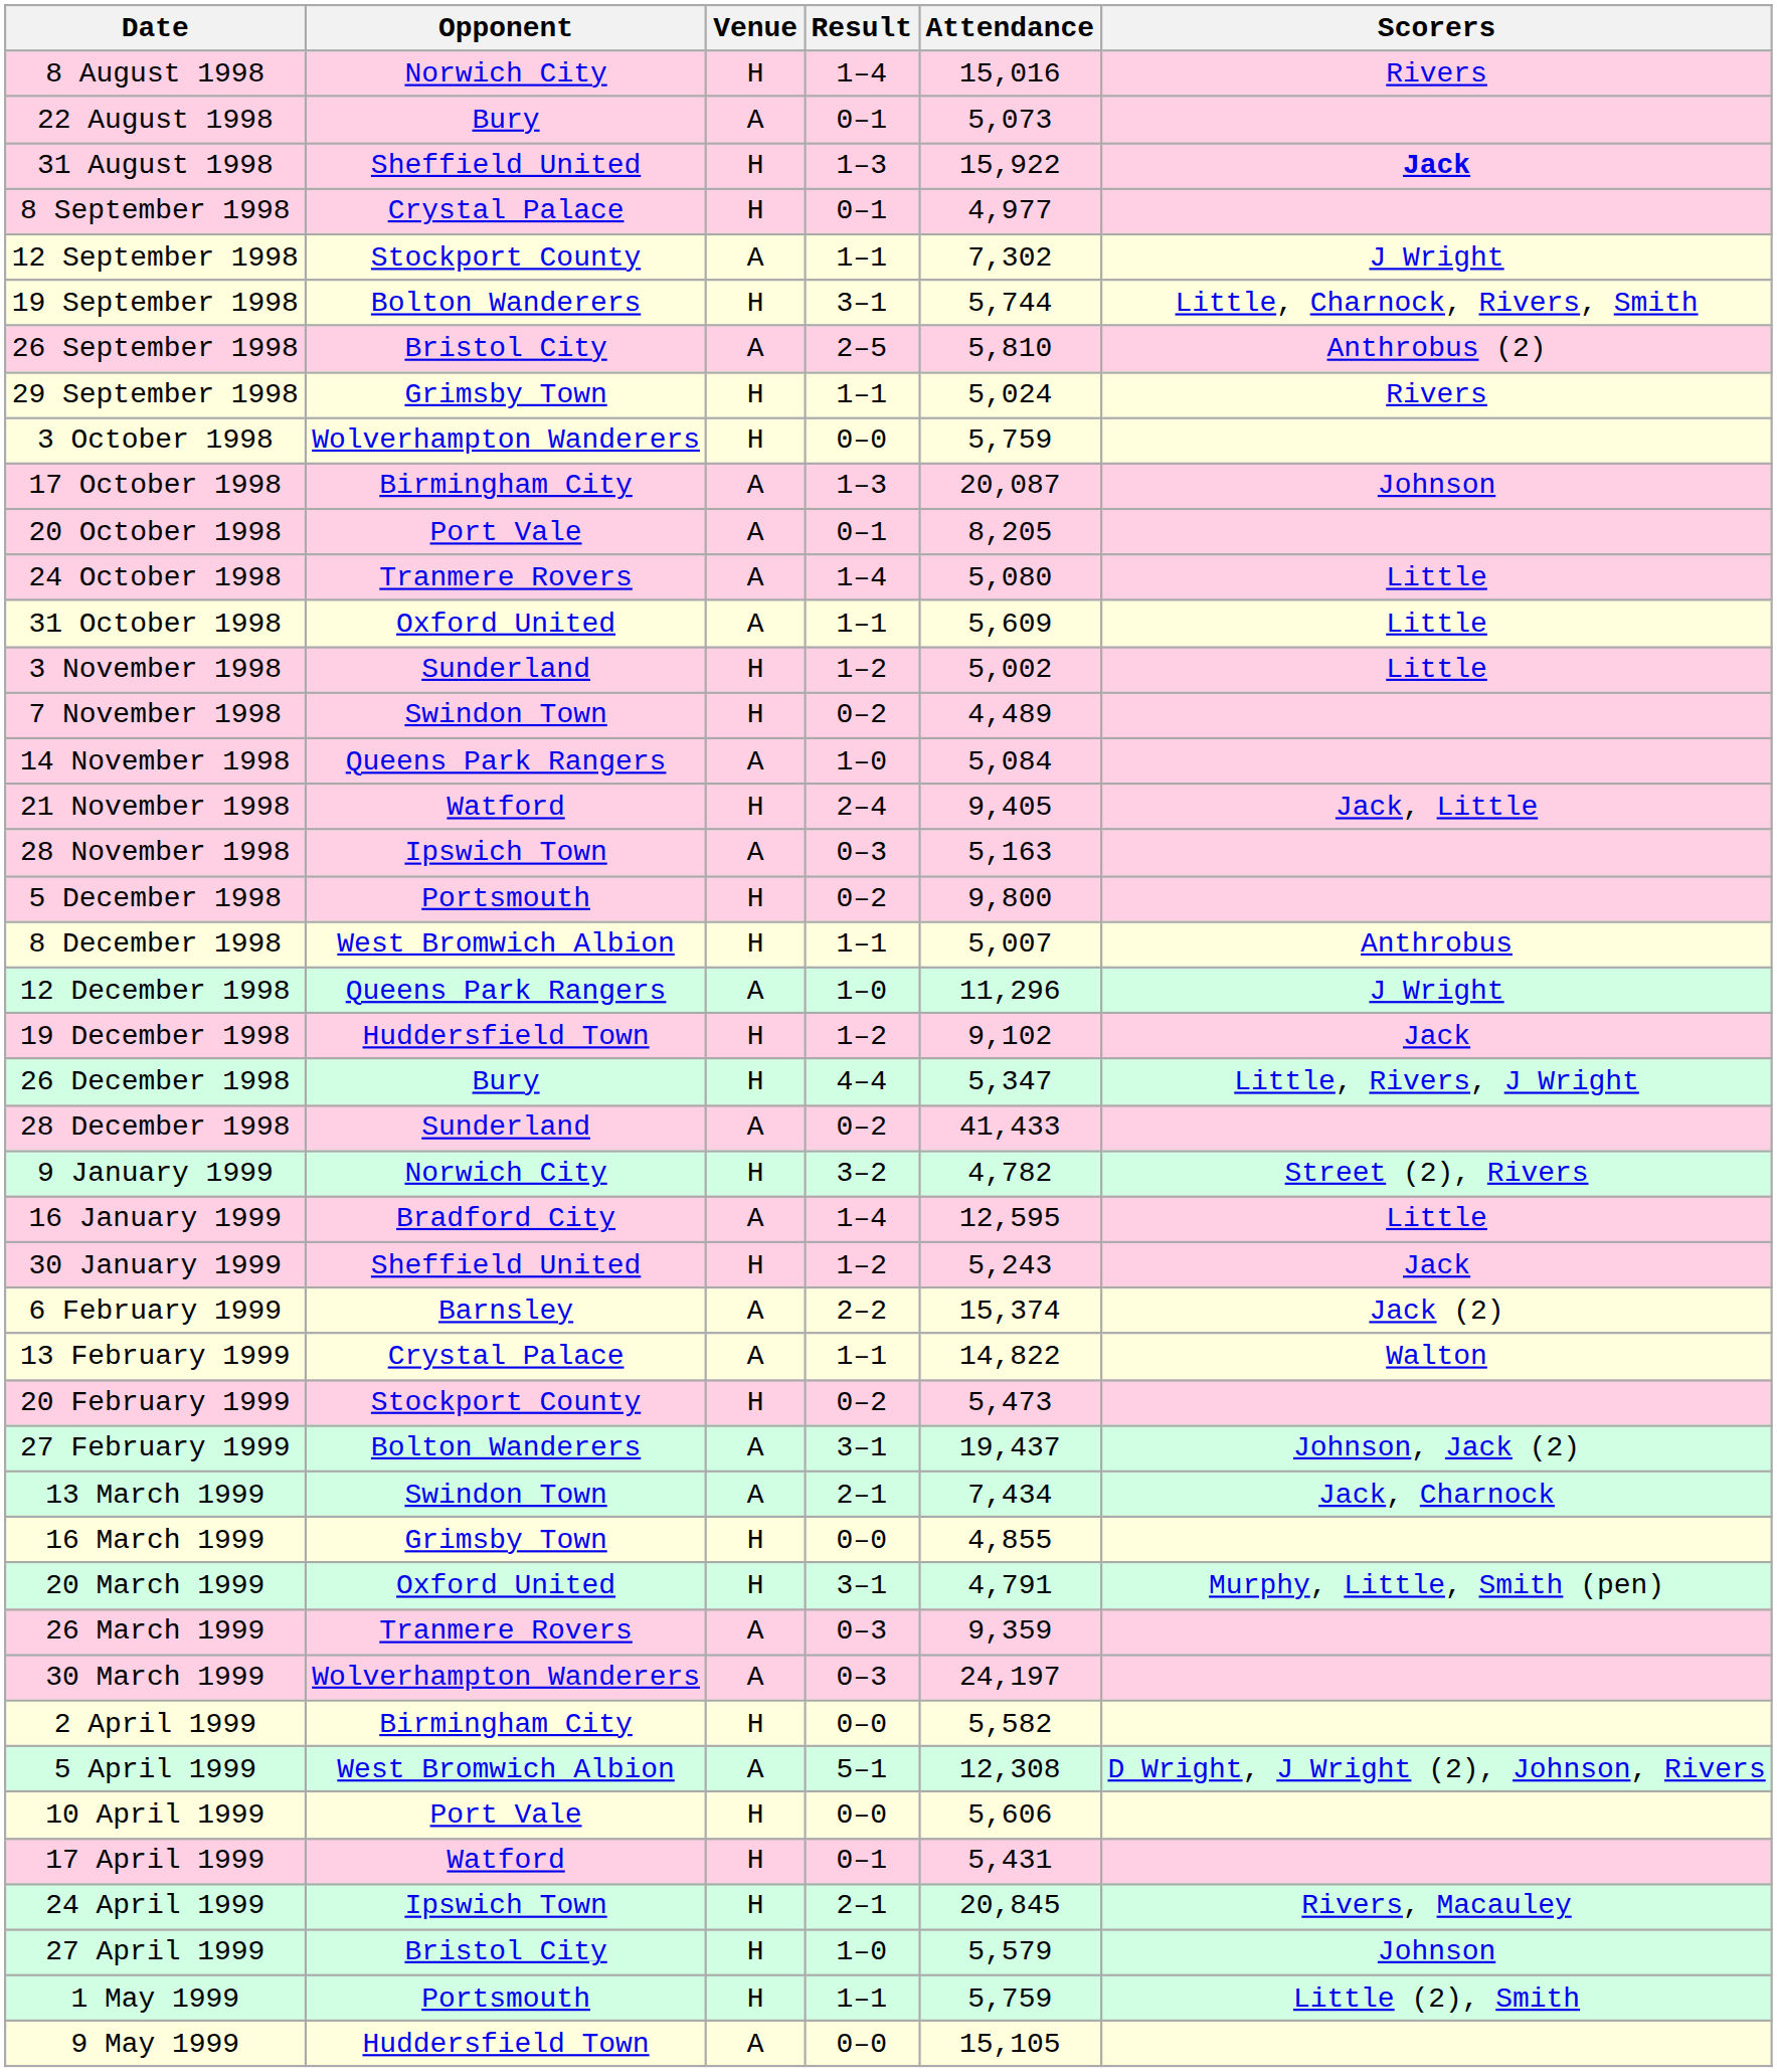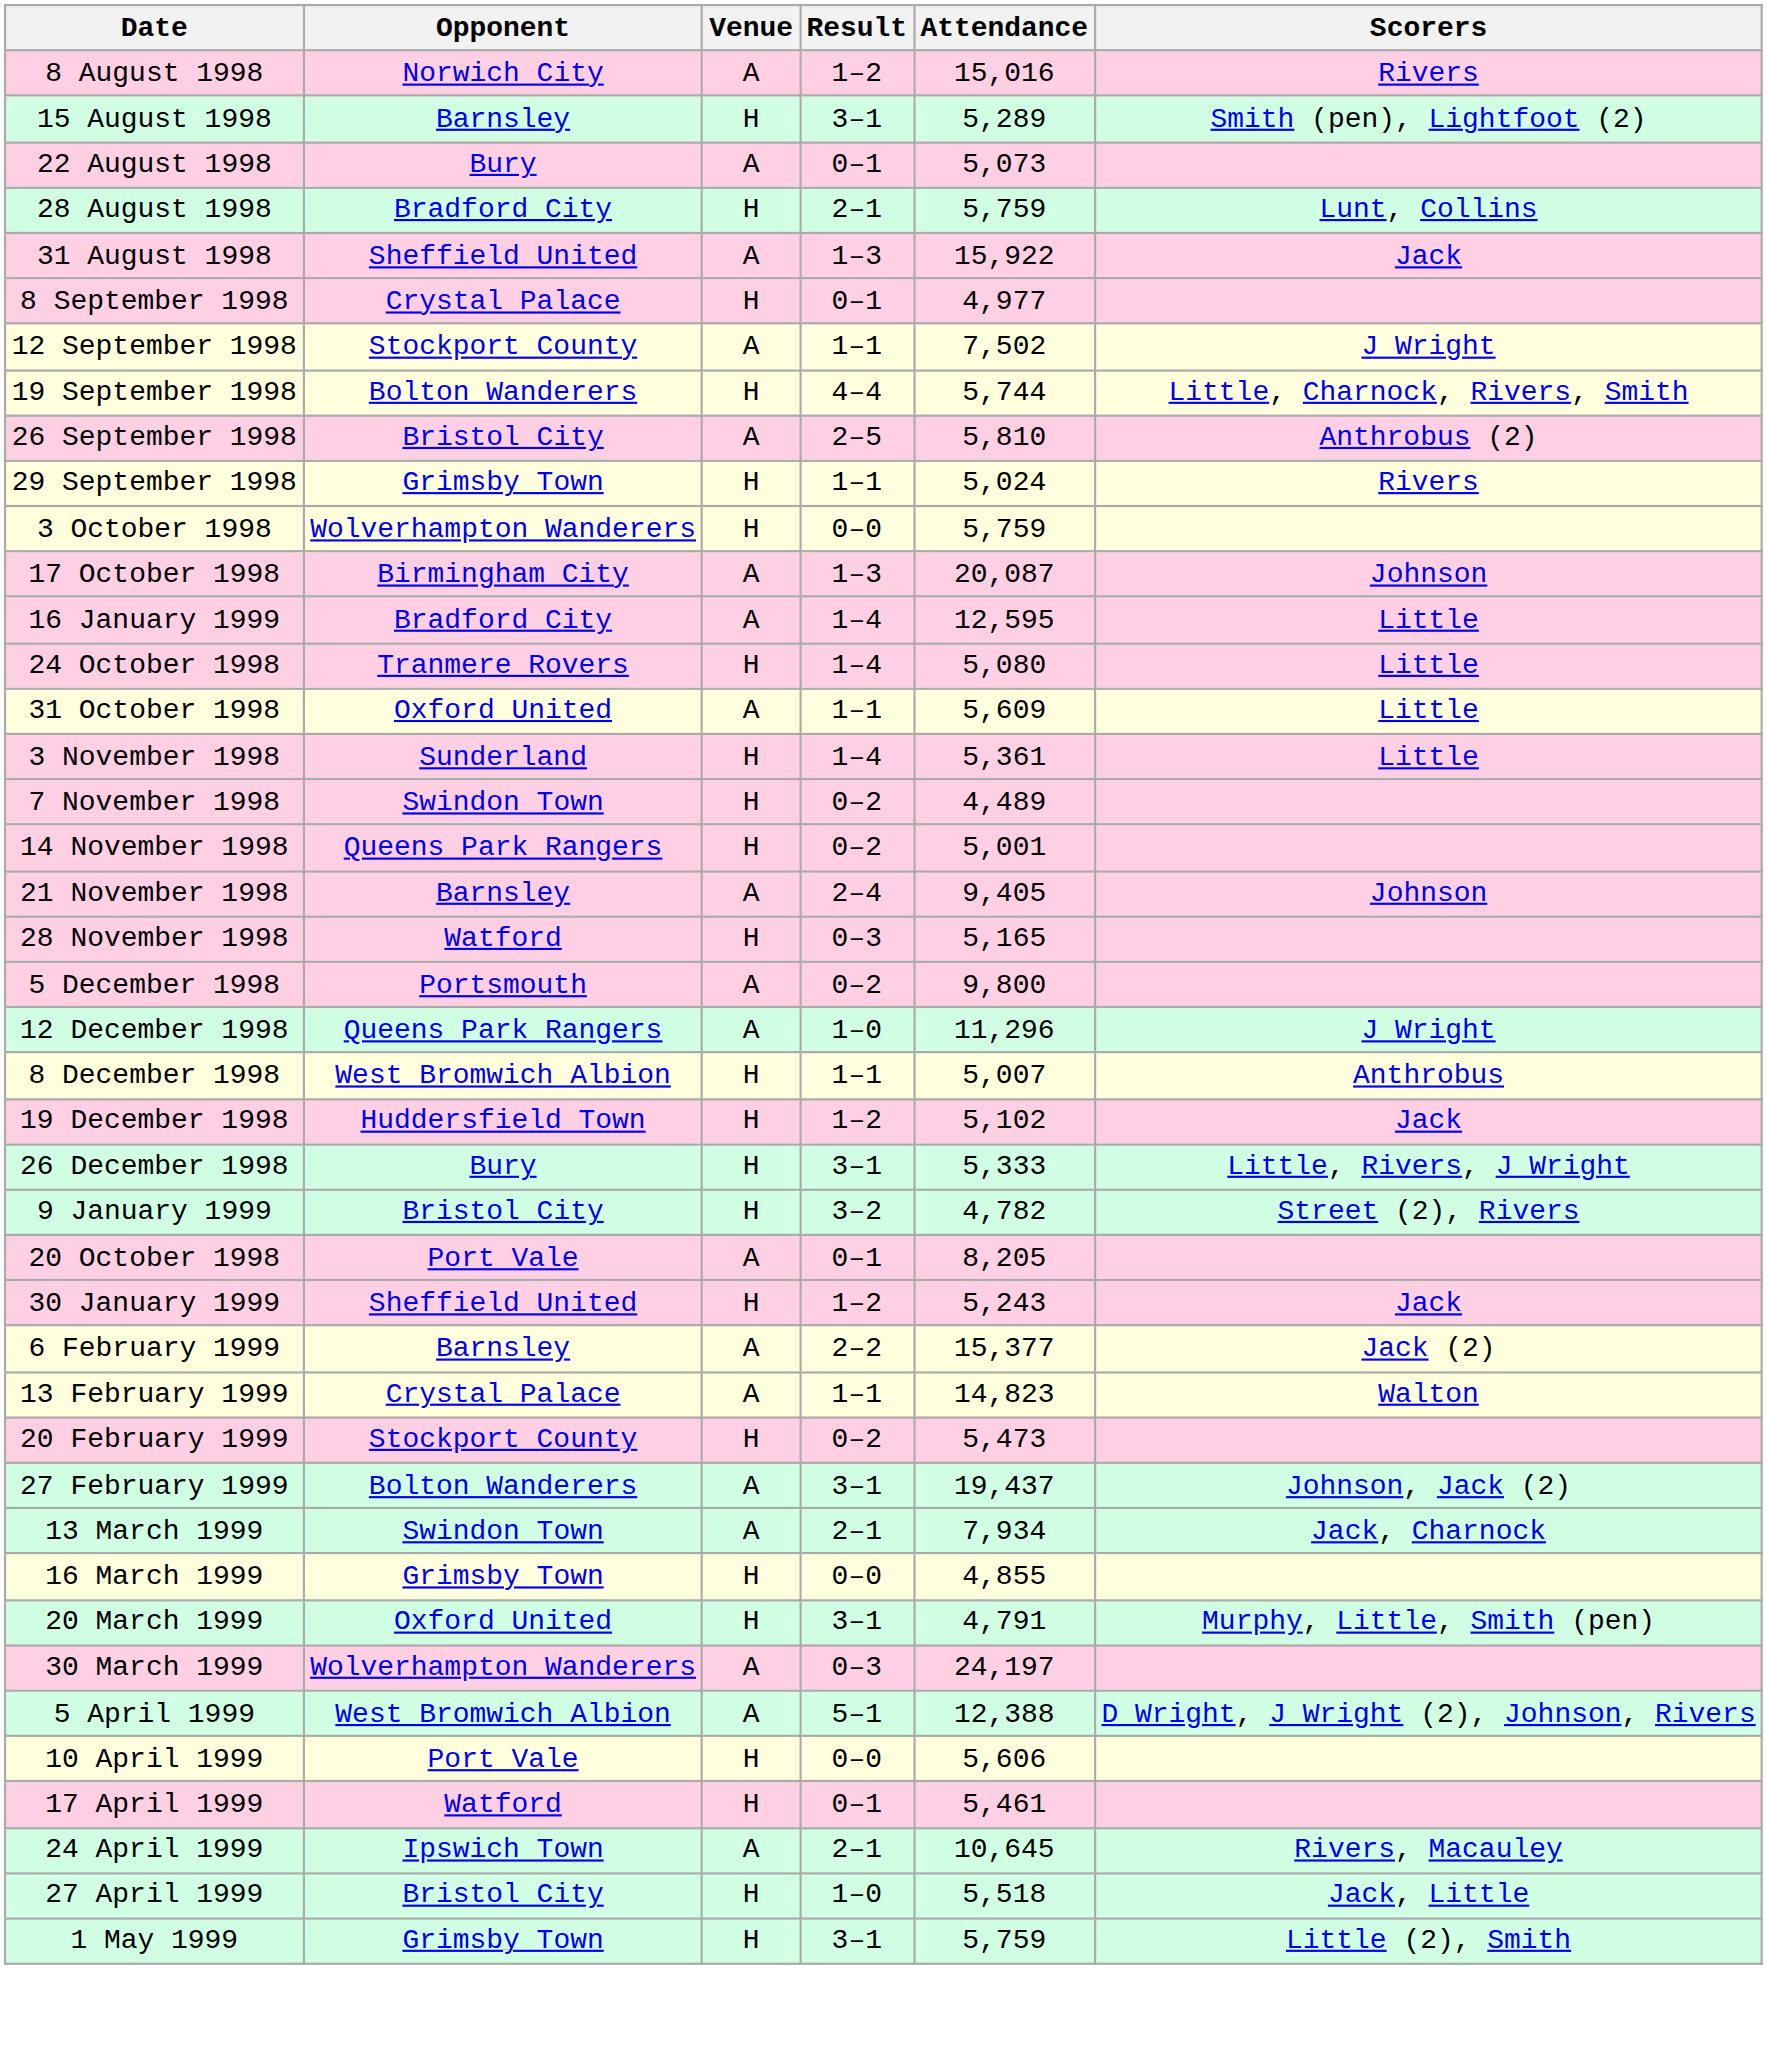8 August 1998 | Venue: H -> A
8 August 1998 | Result: 1–4 -> 1–2
+ row: 15 August 1998 | Barnsley | H | 3–1 | 5,289 | Smith (pen), Lightfoot (2)
+ row: 28 August 1998 | Bradford City | H | 2–1 | 5,759 | Lunt, Collins
31 August 1998 | Venue: H -> A
31 August 1998 | Scorers: bold -> normal
12 September 1998 | Attendance: 7,302 -> 7,502
19 September 1998 | Result: 3–1 -> 4–4
rows swapped: 20 October 1998 <-> 16 January 1999
24 October 1998 | Venue: A -> H
3 November 1998 | Result: 1–2 -> 1–4
3 November 1998 | Attendance: 5,002 -> 5,361
14 November 1998 | Venue: A -> H
14 November 1998 | Result: 1–0 -> 0–2
14 November 1998 | Attendance: 5,084 -> 5,001
21 November 1998 | Opponent: Watford -> Barnsley
21 November 1998 | Venue: H -> A
21 November 1998 | Scorers: Jack, Little -> Johnson
28 November 1998 | Opponent: Ipswich Town -> Watford
28 November 1998 | Venue: A -> H
28 November 1998 | Attendance: 5,163 -> 5,165
5 December 1998 | Venue: H -> A
rows swapped: 8 December 1998 <-> 12 December 1998
19 December 1998 | Attendance: 9,102 -> 5,102
26 December 1998 | Result: 4–4 -> 3–1
26 December 1998 | Attendance: 5,347 -> 5,333
- row: 28 December 1998 | Sunderland | A | 0–2 | 41,433
9 January 1999 | Opponent: Norwich City -> Bristol City
6 February 1999 | Attendance: 15,374 -> 15,377
13 February 1999 | Attendance: 14,822 -> 14,823
13 March 1999 | Attendance: 7,434 -> 7,934
- row: 26 March 1999 | Tranmere Rovers | A | 0–3 | 9,359
- row: 2 April 1999 | Birmingham City | H | 0–0 | 5,582
5 April 1999 | Attendance: 12,308 -> 12,388
17 April 1999 | Attendance: 5,431 -> 5,461
24 April 1999 | Venue: H -> A
24 April 1999 | Attendance: 20,845 -> 10,645
27 April 1999 | Attendance: 5,579 -> 5,518
27 April 1999 | Scorers: Johnson -> Jack, Little
1 May 1999 | Opponent: Portsmouth -> Grimsby Town
1 May 1999 | Result: 1–1 -> 3–1
- row: 9 May 1999 | Huddersfield Town | A | 0–0 | 15,105
